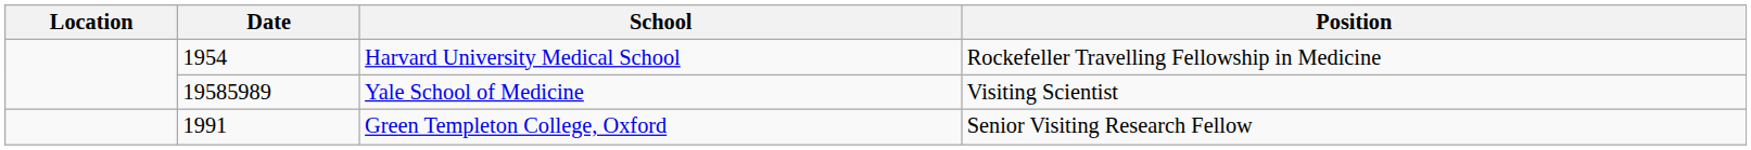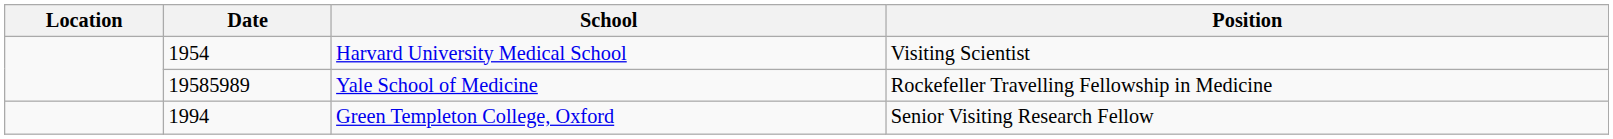Harvard University Medical School | Position: Rockefeller Travelling Fellowship in Medicine -> Visiting Scientist
Yale School of Medicine | Position: Visiting Scientist -> Rockefeller Travelling Fellowship in Medicine
Green Templeton College, Oxford | Date: 1991 -> 1994
